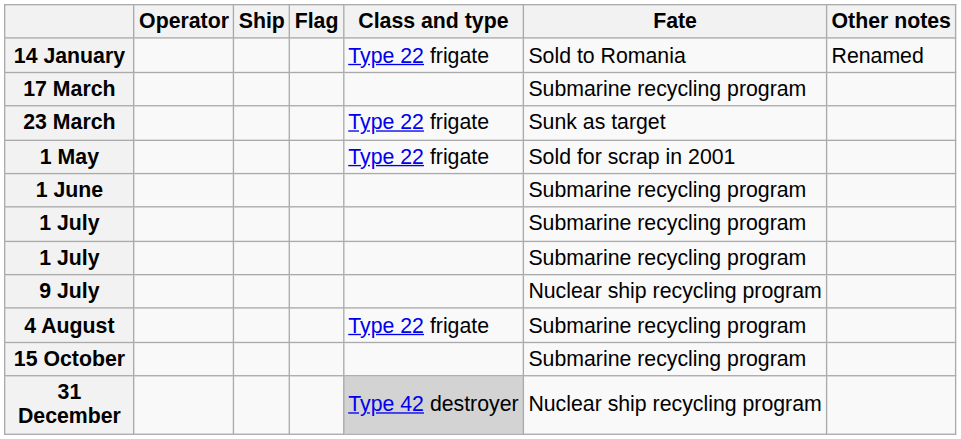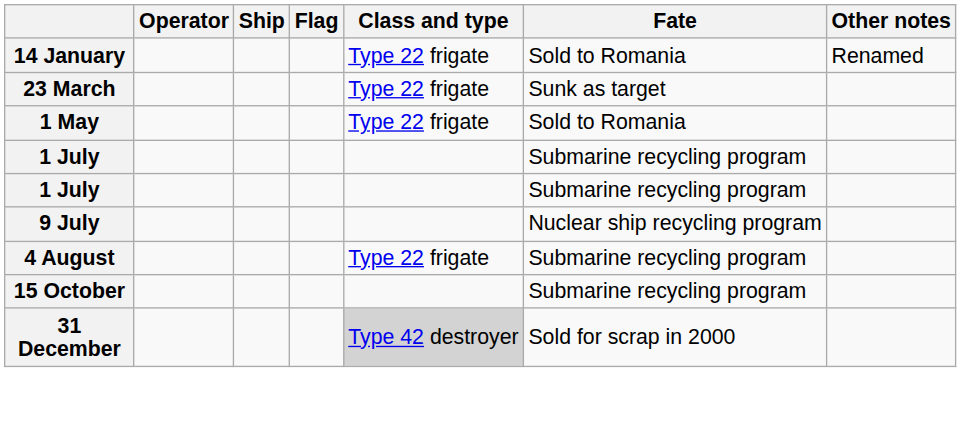- row: 17 March | Submarine recycling program
1 May | Fate: Sold for scrap in 2001 -> Sold to Romania
- row: 1 June | Submarine recycling program
31 December | Fate: Nuclear ship recycling program -> Sold for scrap in 2000
